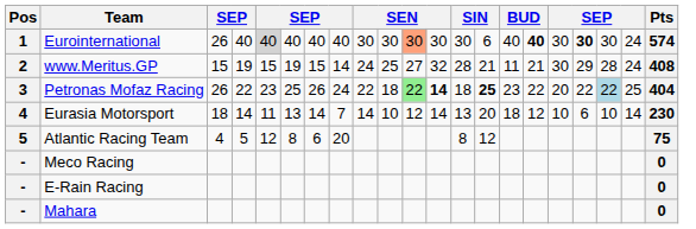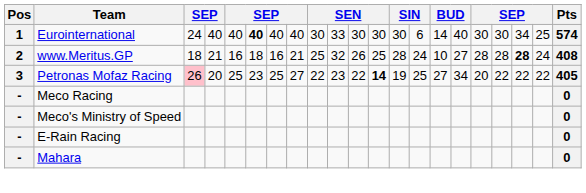Eurointernational | column 3: 26 -> 24
Eurointernational | column 5: lightgrey background -> no background
Eurointernational | column 6: normal -> bold
Eurointernational | column 10: 30 -> 33
Eurointernational | column 11: lightsalmon background -> no background
Eurointernational | column 15: 40 -> 14
Eurointernational | column 16: bold -> normal
Eurointernational | column 18: bold -> normal
Eurointernational | column 19: 30 -> 34
Eurointernational | column 20: 24 -> 25
www.Meritus.GP | column 3: 15 -> 18
www.Meritus.GP | column 4: 19 -> 21
www.Meritus.GP | column 5: 15 -> 16
www.Meritus.GP | column 6: 19 -> 18
www.Meritus.GP | column 7: 15 -> 16
www.Meritus.GP | column 8: 14 -> 21
www.Meritus.GP | column 9: 24 -> 25
www.Meritus.GP | column 10: 25 -> 32
www.Meritus.GP | column 11: 27 -> 26
www.Meritus.GP | column 12: 32 -> 25
www.Meritus.GP | column 14: 21 -> 24
www.Meritus.GP | column 15: 11 -> 10
www.Meritus.GP | column 16: 21 -> 27
www.Meritus.GP | column 17: 30 -> 28
www.Meritus.GP | column 18: 29 -> 28
www.Meritus.GP | column 19: normal -> bold
Petronas Mofaz Racing | column 3: no background -> pink background
Petronas Mofaz Racing | column 4: 22 -> 20
Petronas Mofaz Racing | column 5: 23 -> 25
Petronas Mofaz Racing | column 6: 25 -> 23
Petronas Mofaz Racing | column 7: 26 -> 25
Petronas Mofaz Racing | column 8: 24 -> 27
Petronas Mofaz Racing | column 10: 18 -> 23
Petronas Mofaz Racing | column 11: lightgreen background -> no background
Petronas Mofaz Racing | column 13: 18 -> 19
Petronas Mofaz Racing | column 14: bold -> normal
Petronas Mofaz Racing | column 15: 23 -> 27
Petronas Mofaz Racing | column 16: 22 -> 34
Petronas Mofaz Racing | column 19: lightblue background -> no background
Petronas Mofaz Racing | column 20: 25 -> 22
Petronas Mofaz Racing | Pts: 404 -> 405
- row: 4 | Eurasia Motorsport | 18 | 14 | 11 | 13 | 14 | 7 | 14 | 10 | 12 | 14 | 13 | 20 | 18 | 12 | 10 | 6 | 10 | 14 | 230
- row: 5 | Atlantic Racing Team | 4 | 5 | 12 | 8 | 6 | 20 | 8 | 12 | 75
+ row: - | Meco's Ministry of Speed | 0
